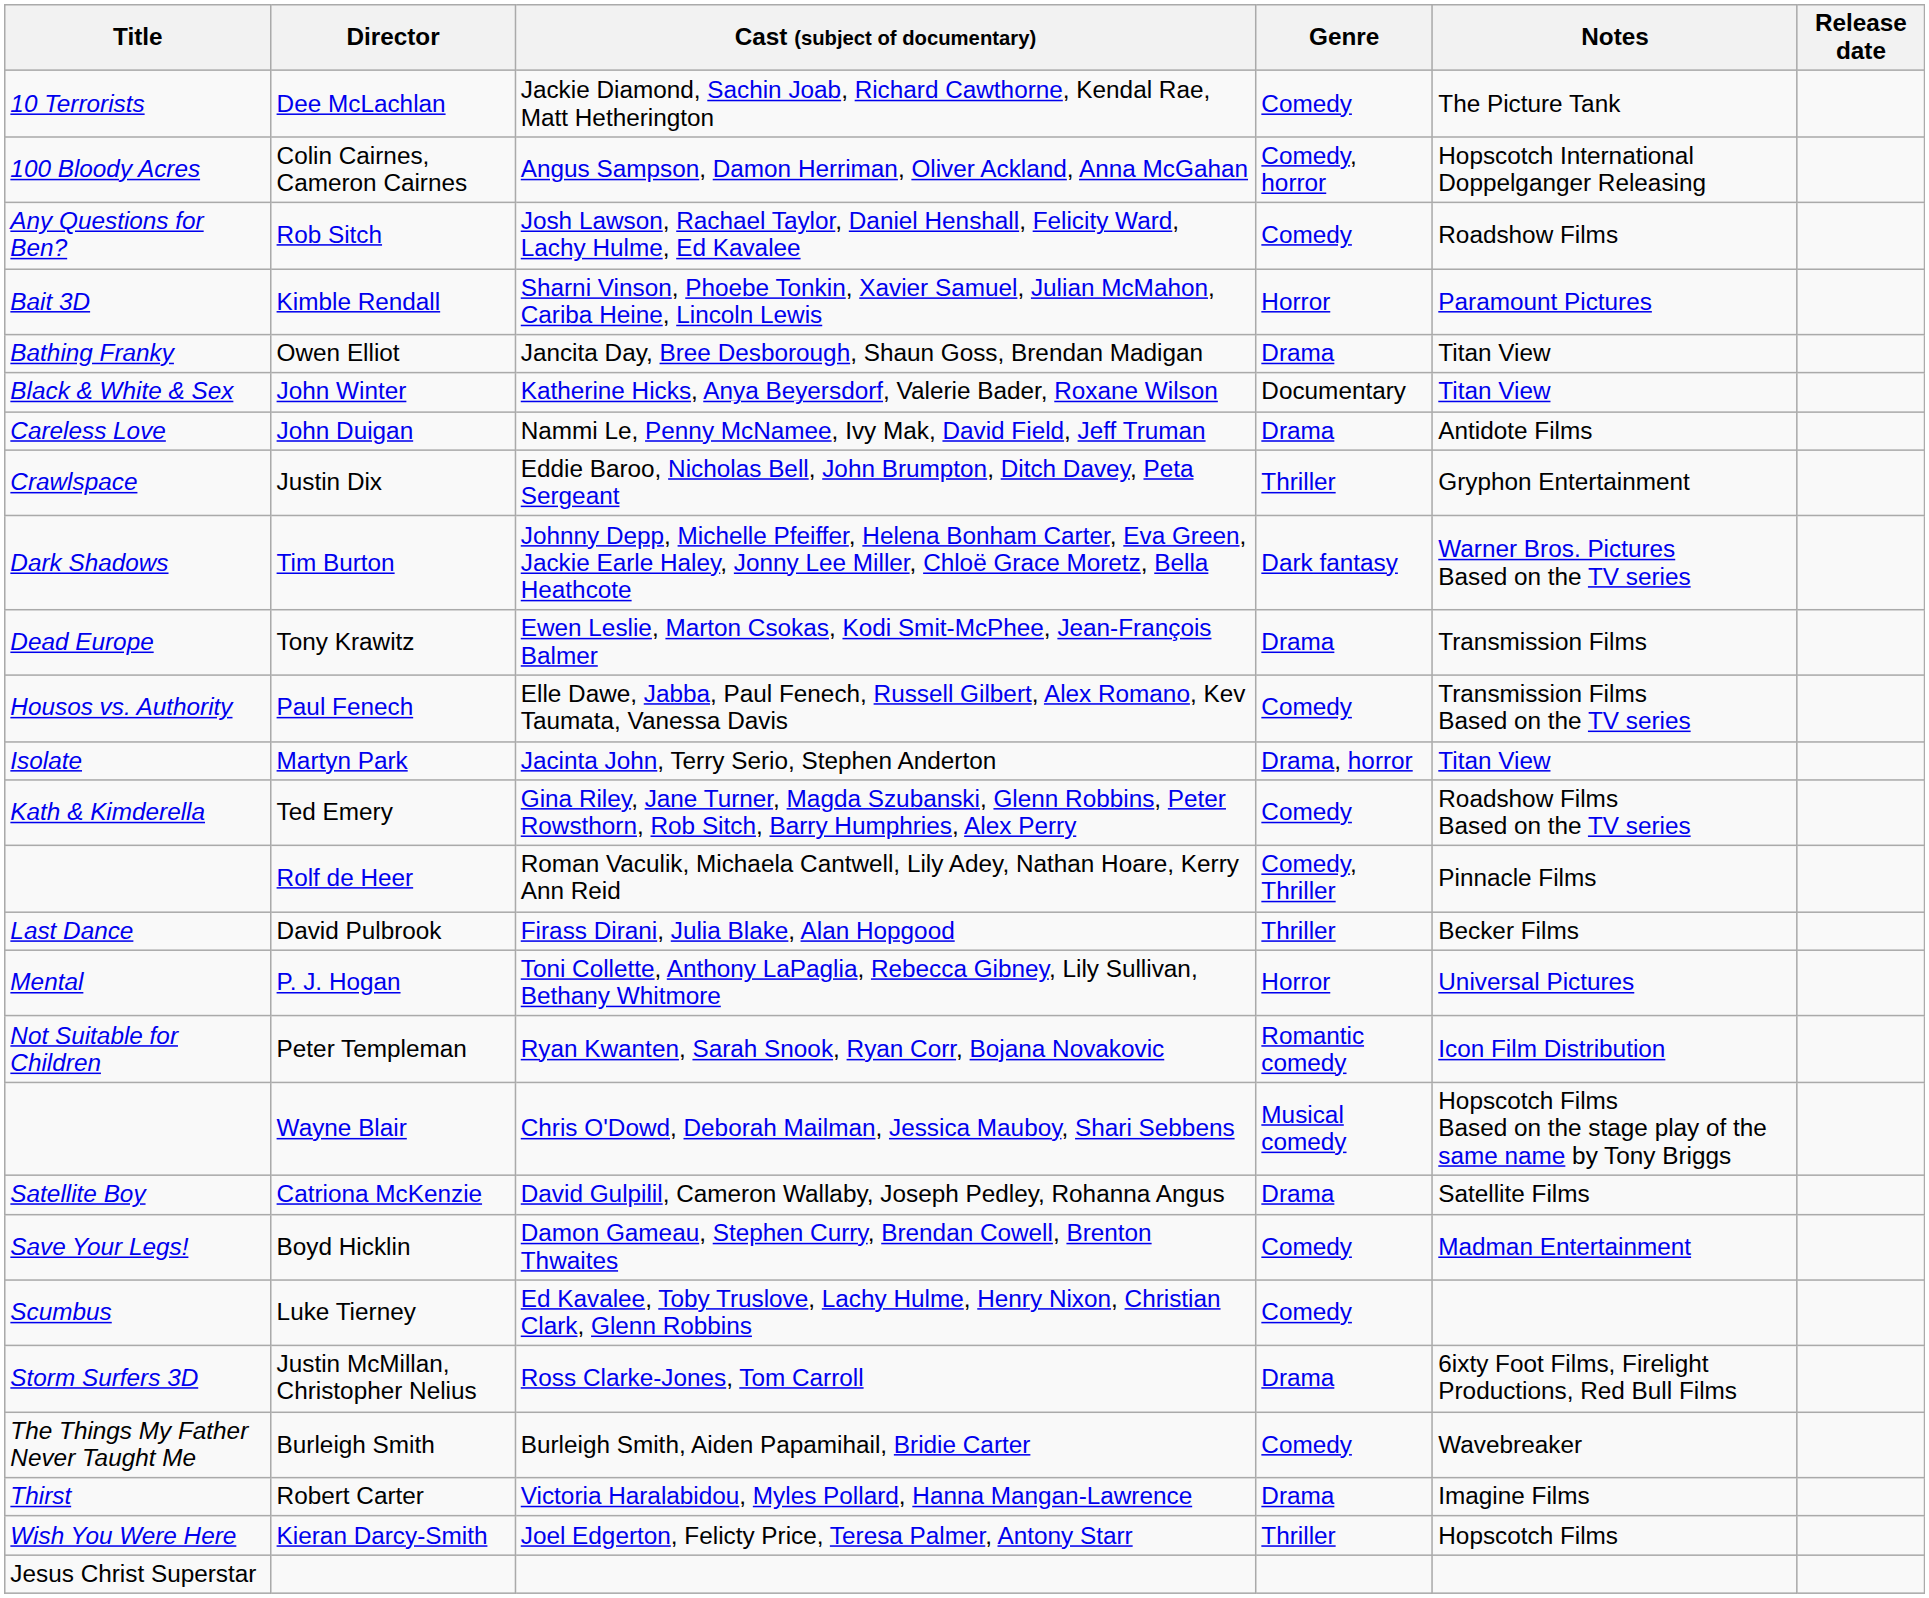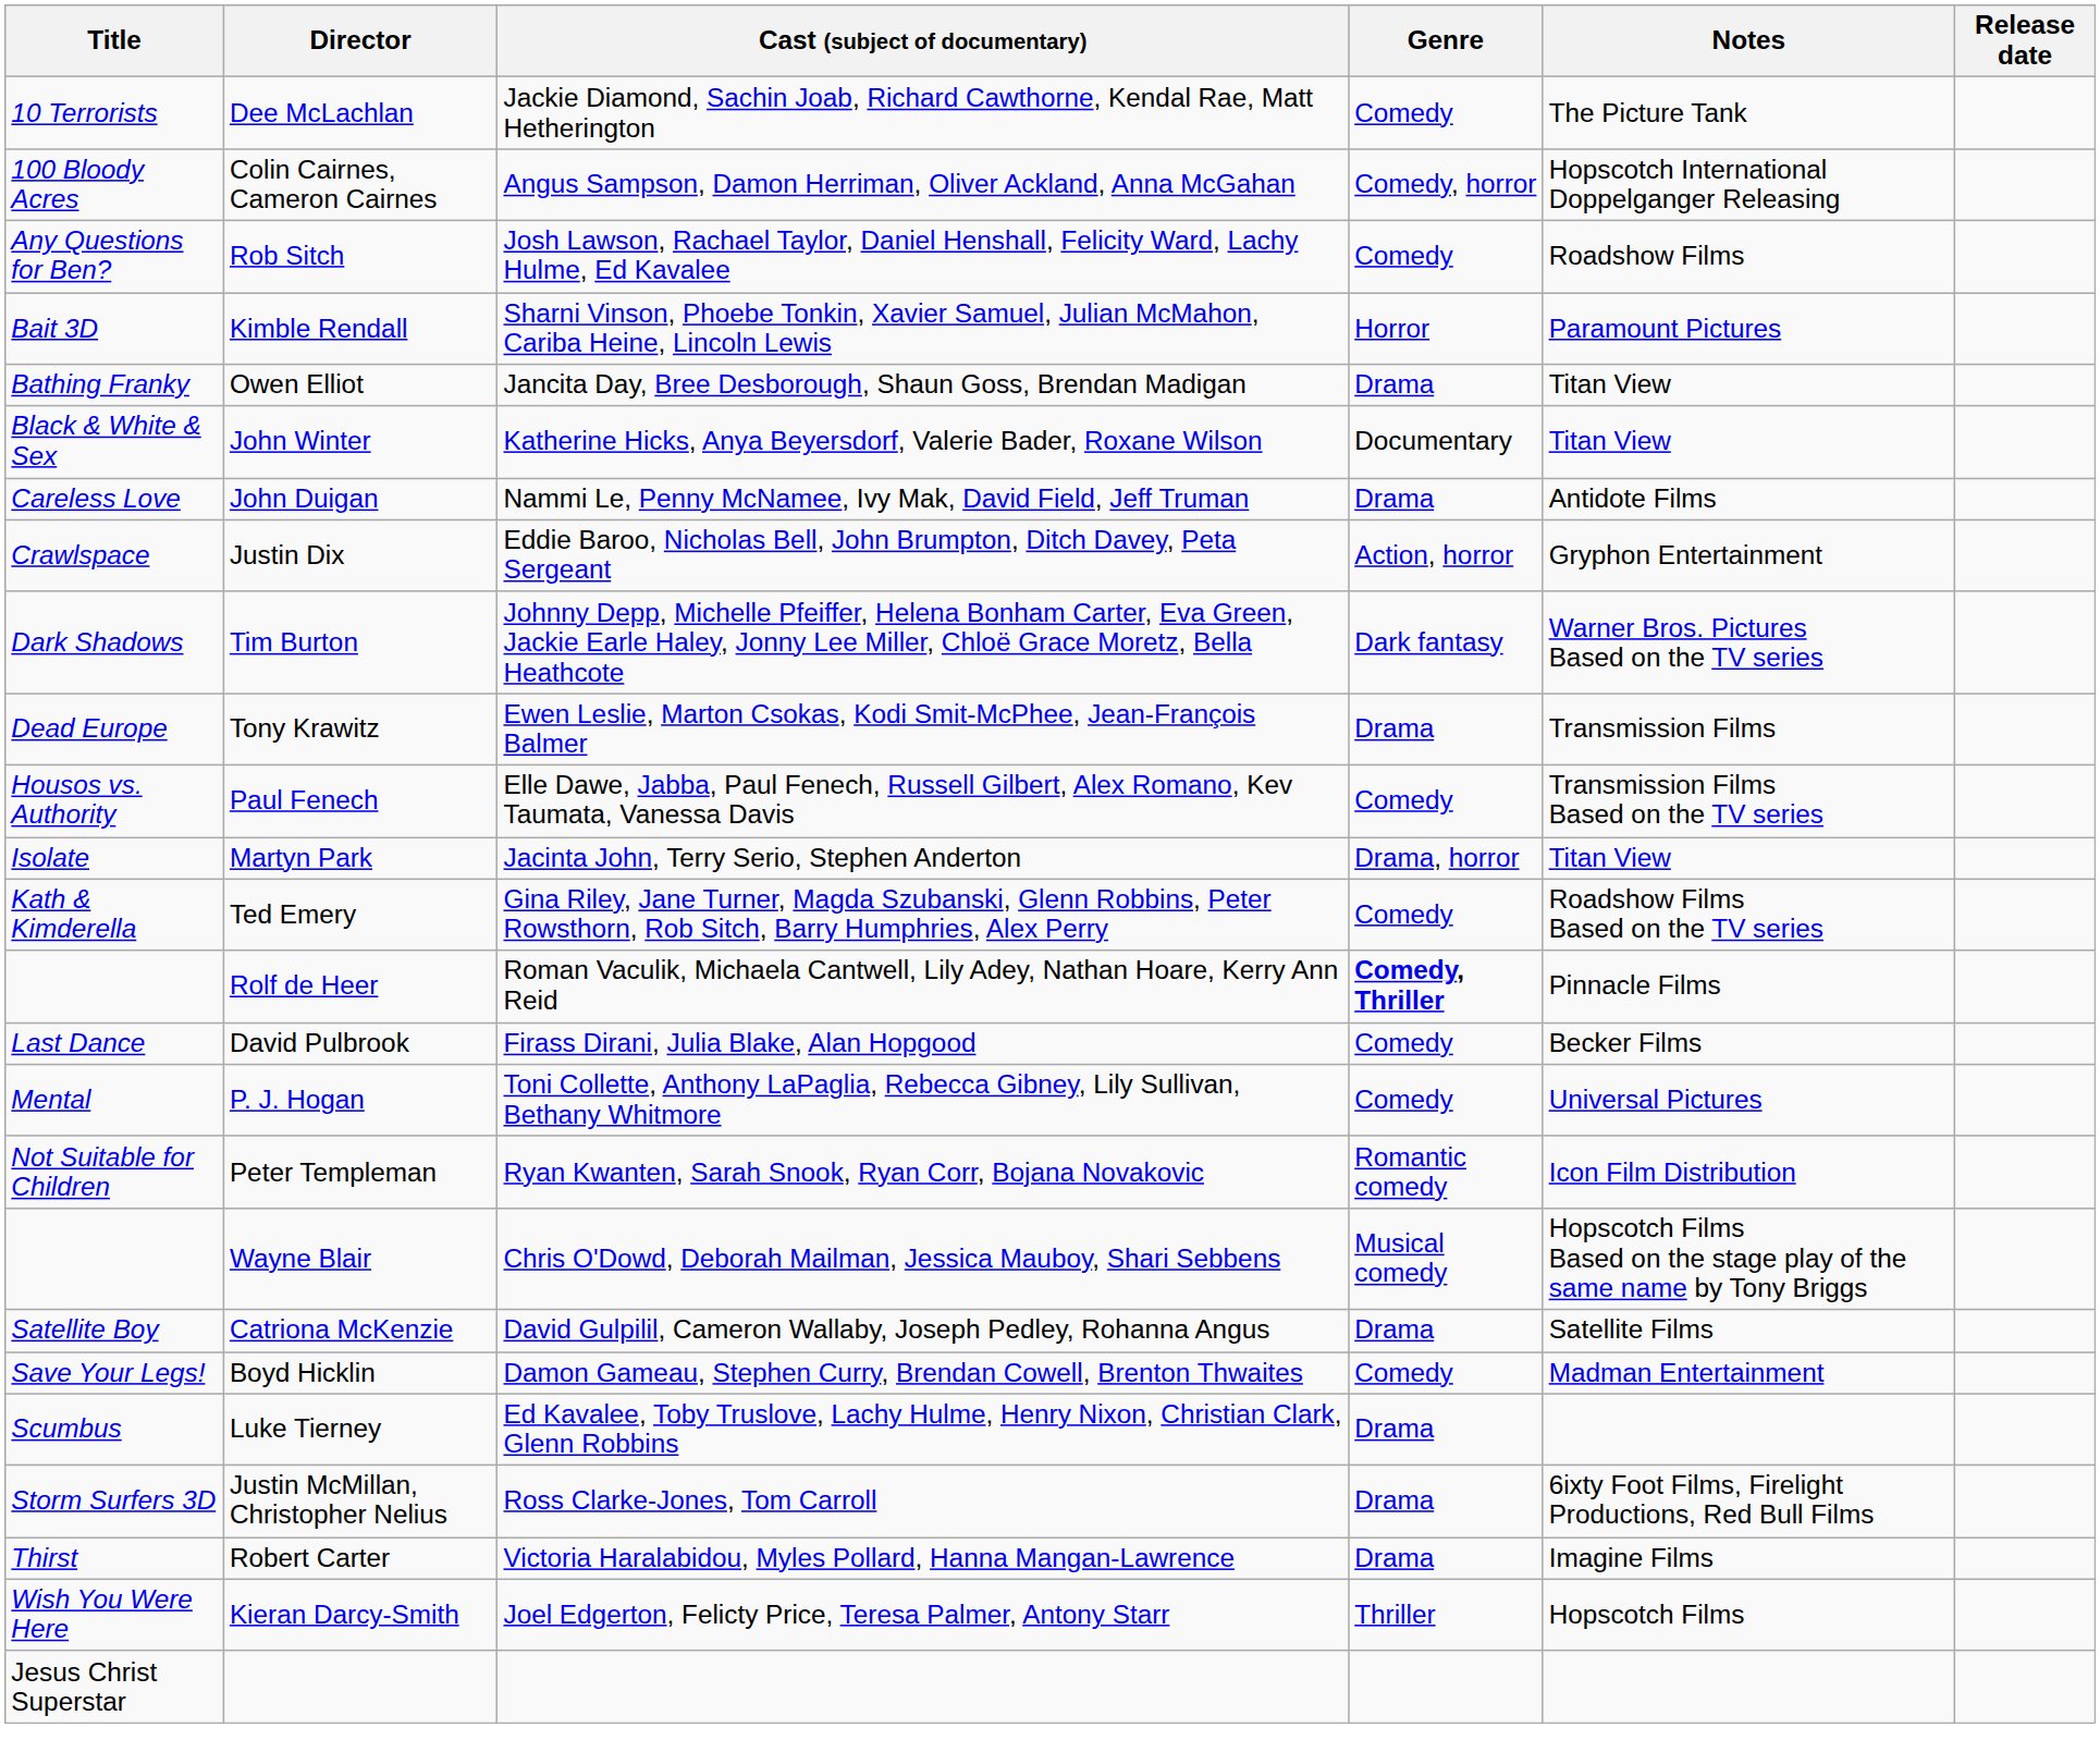Justin Dix | Genre: Thriller -> Action, horror
Rolf de Heer | Genre: normal -> bold
David Pulbrook | Genre: Thriller -> Comedy
P. J. Hogan | Genre: Horror -> Comedy
Luke Tierney | Genre: Comedy -> Drama
- row: The Things My Father Never Taught Me | Burleigh Smith | Burleigh Smith, Aiden Papamihail, Bridie Carter | Comedy | Wavebreaker
